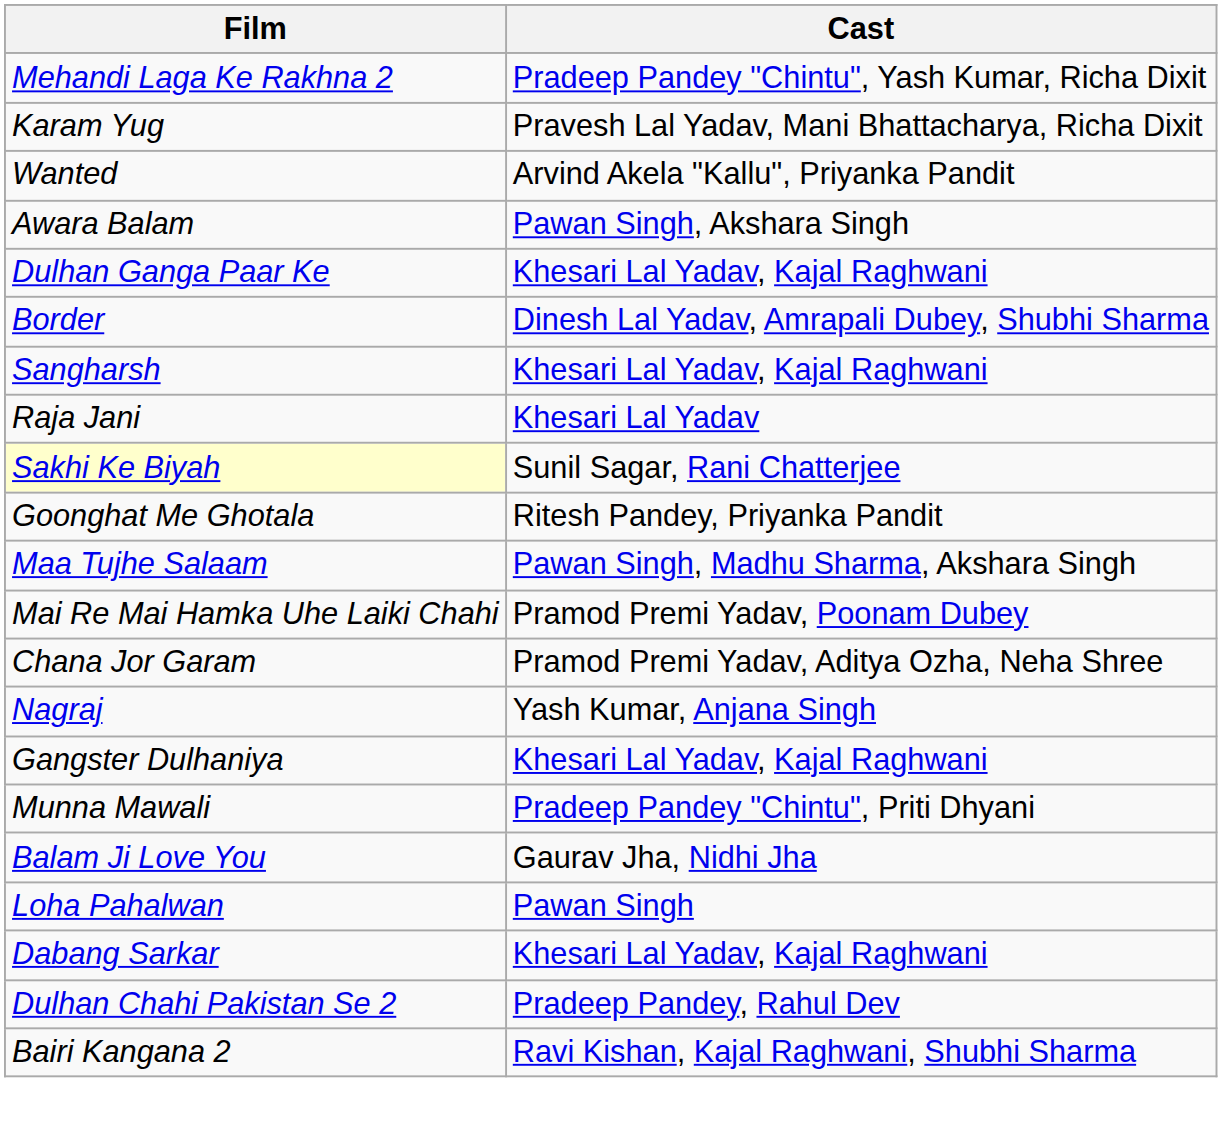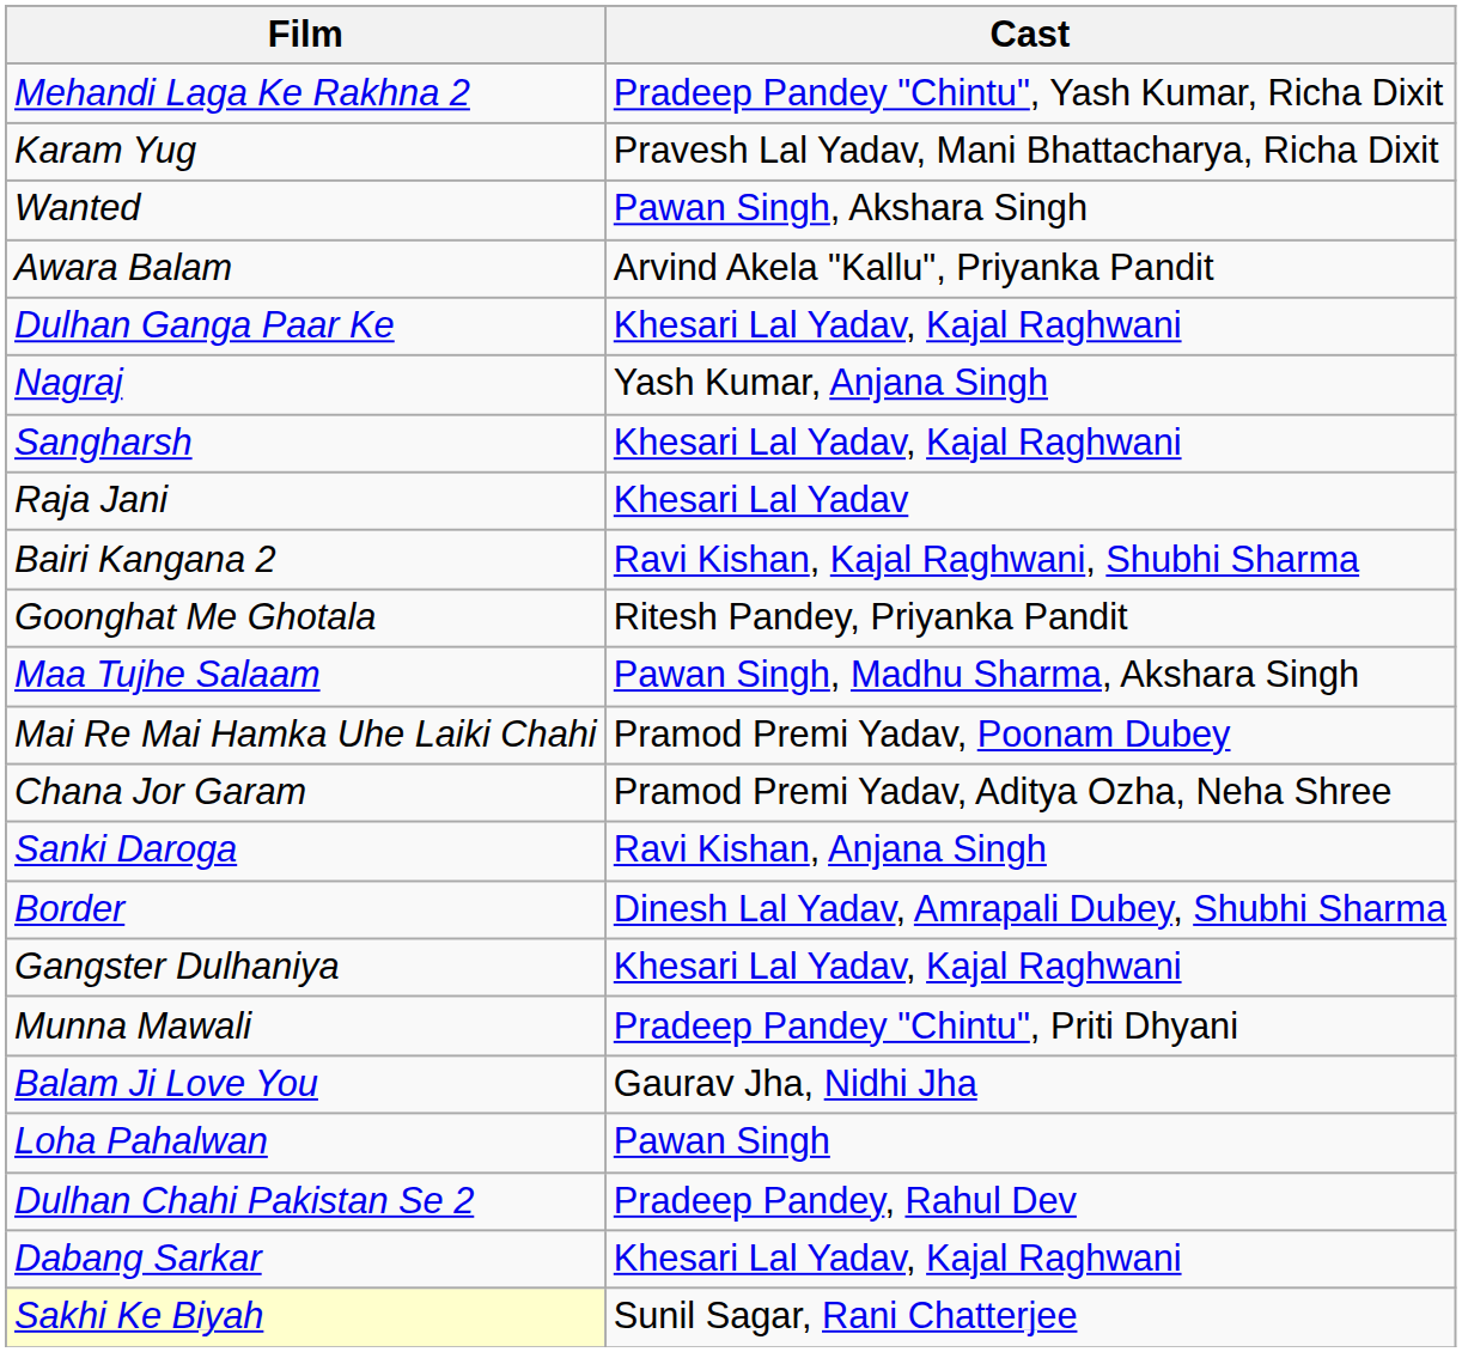Wanted | Cast: Arvind Akela "Kallu", Priyanka Pandit -> Pawan Singh, Akshara Singh
Awara Balam | Cast: Pawan Singh, Akshara Singh -> Arvind Akela "Kallu", Priyanka Pandit
rows swapped: Border <-> Nagraj
rows swapped: Bairi Kangana 2 <-> Sakhi Ke Biyah
+ row: Sanki Daroga | Ravi Kishan, Anjana Singh
rows swapped: Dulhan Chahi Pakistan Se 2 <-> Dabang Sarkar
